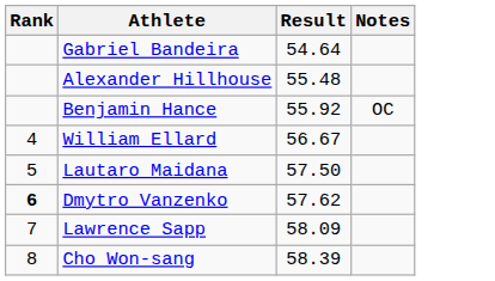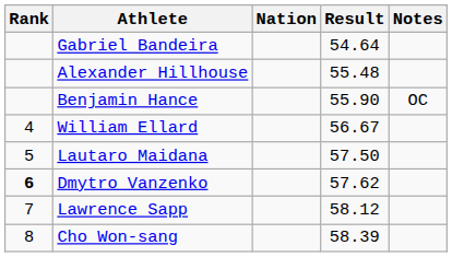+ column: Nation
Benjamin Hance | Result: 55.92 -> 55.90
Lawrence Sapp | Result: 58.09 -> 58.12
